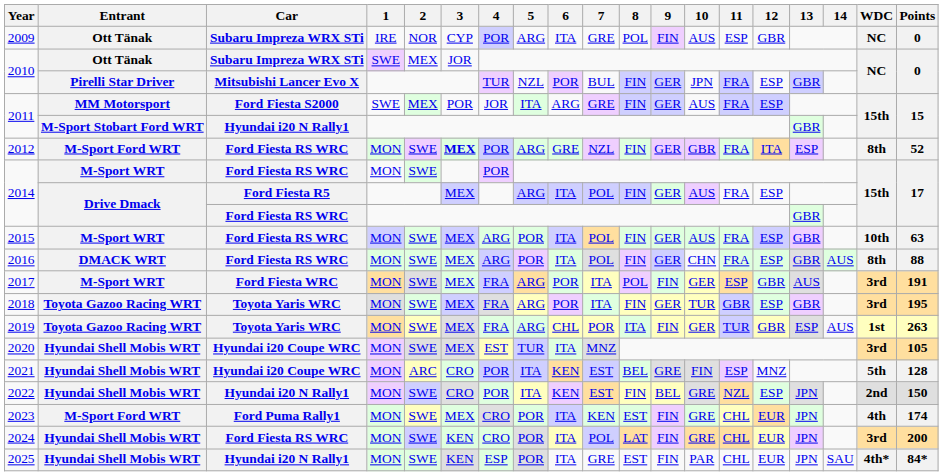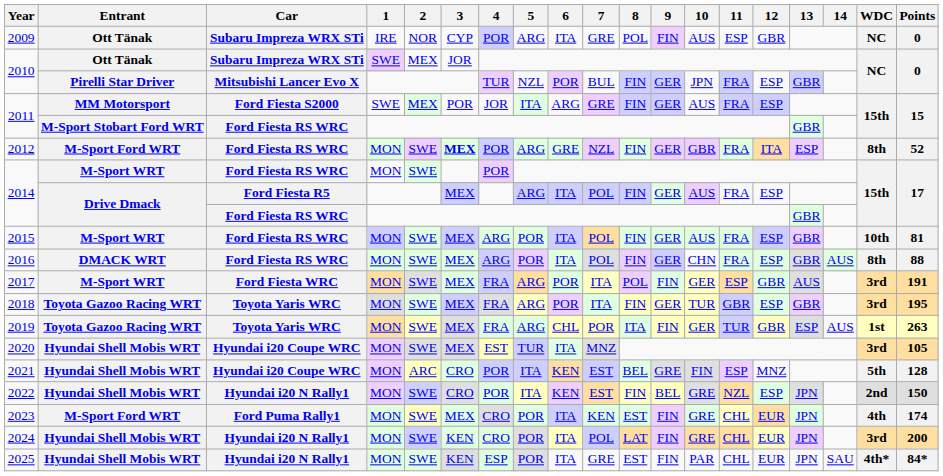2011 / M-Sport Stobart Ford WRT | Car: Hyundai i20 N Rally1 -> Ford Fiesta RS WRC
2015 | Points: 63 -> 81
2024 | Car: Ford Fiesta RS WRC -> Hyundai i20 N Rally1
